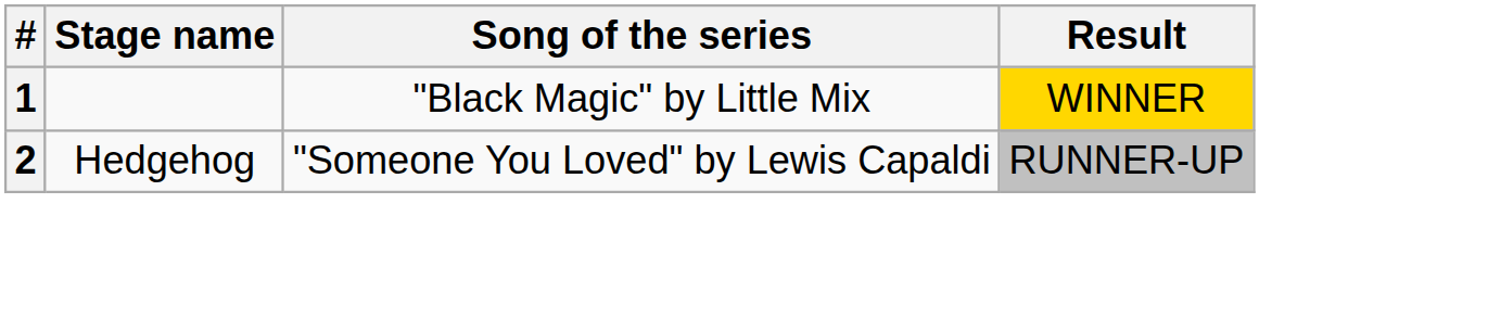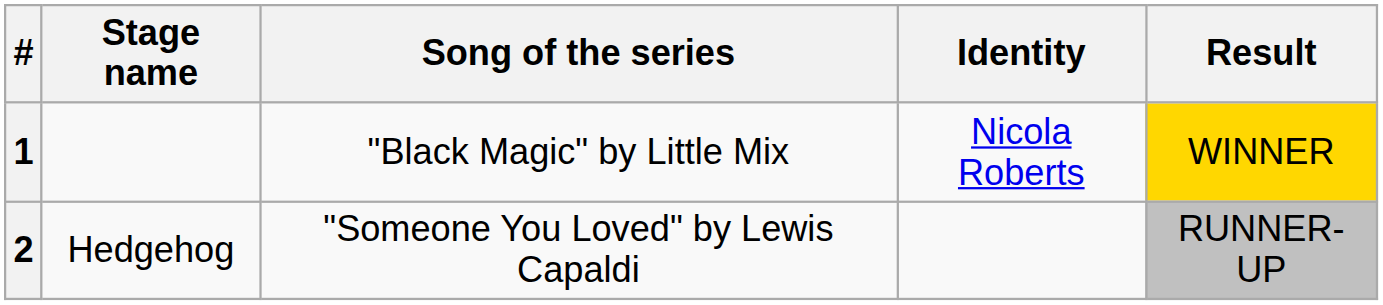+ column: Identity | Nicola Roberts
